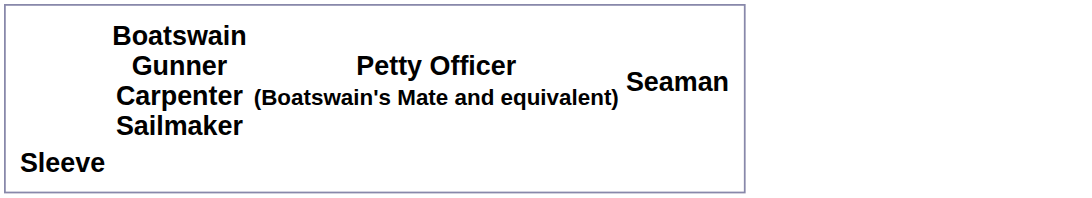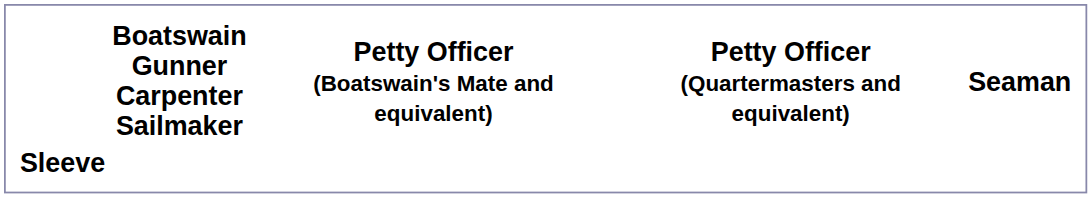+ column: Petty Officer (Quartermasters and equivalent)
